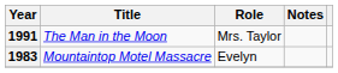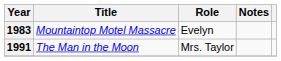rows swapped: 1983 <-> 1991
